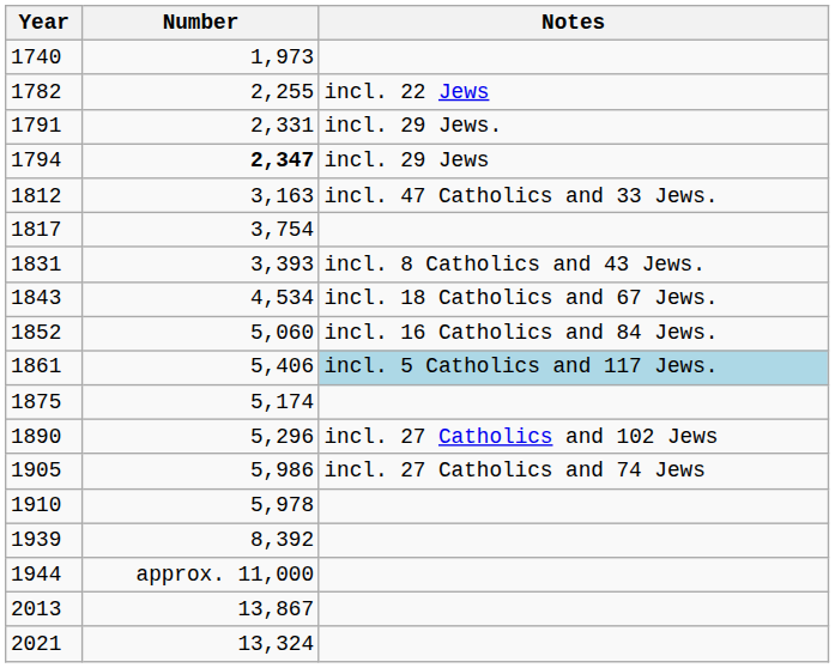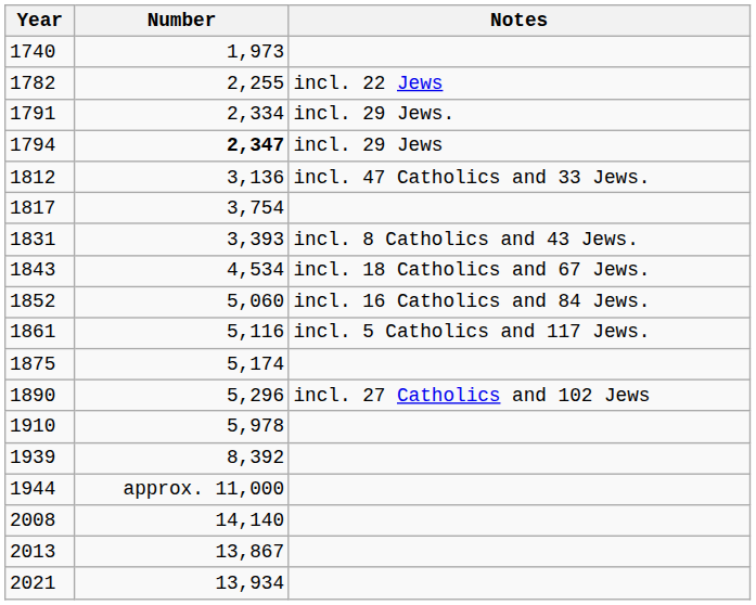1791 | Number: 2,331 -> 2,334
1812 | Number: 3,163 -> 3,136
1861 | Number: 5,406 -> 5,116
1861 | Notes: lightblue background -> no background
- row: 1905 | 5,986 | incl. 27 Catholics and 74 Jews
+ row: 2008 | 14,140
2021 | Number: 13,324 -> 13,934
